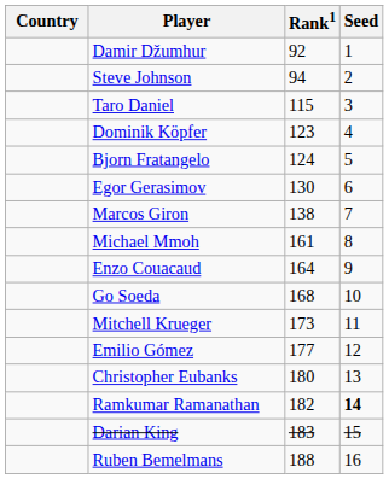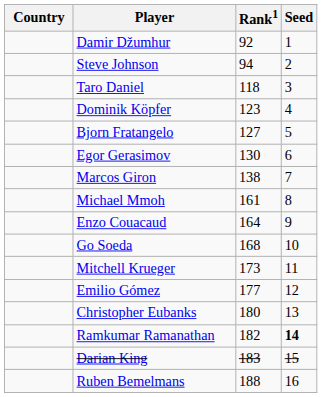Taro Daniel | Rank1: 115 -> 118
Bjorn Fratangelo | Rank1: 124 -> 127
